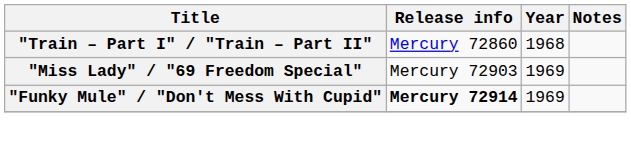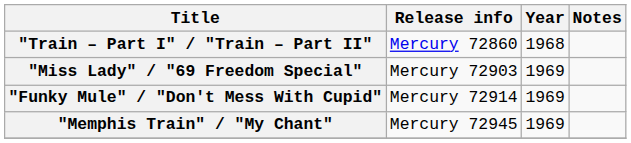"Funky Mule" / "Don't Mess With Cupid" | Release info: bold -> normal
+ row: "Memphis Train" / "My Chant" | Mercury 72945 | 1969
